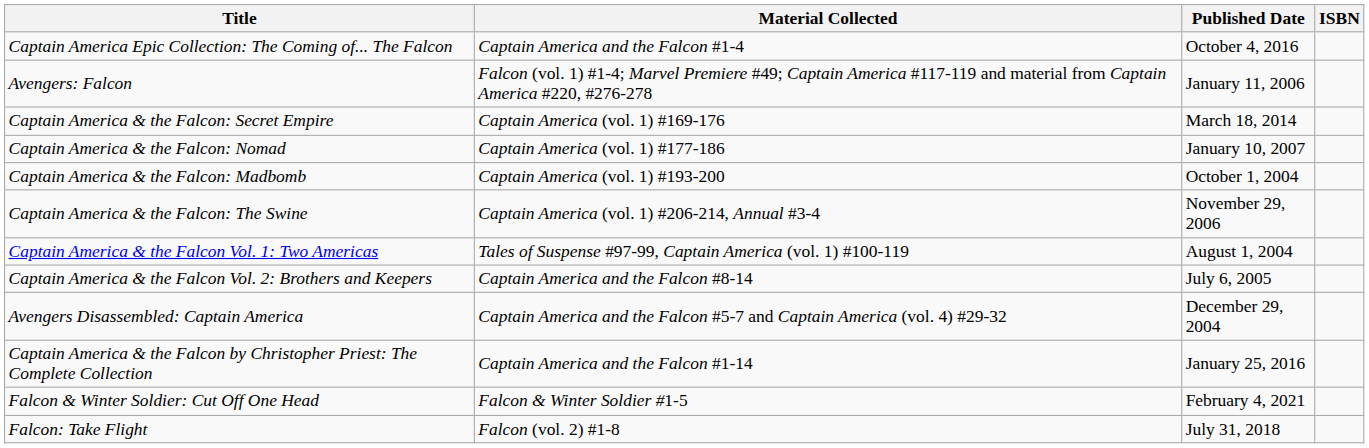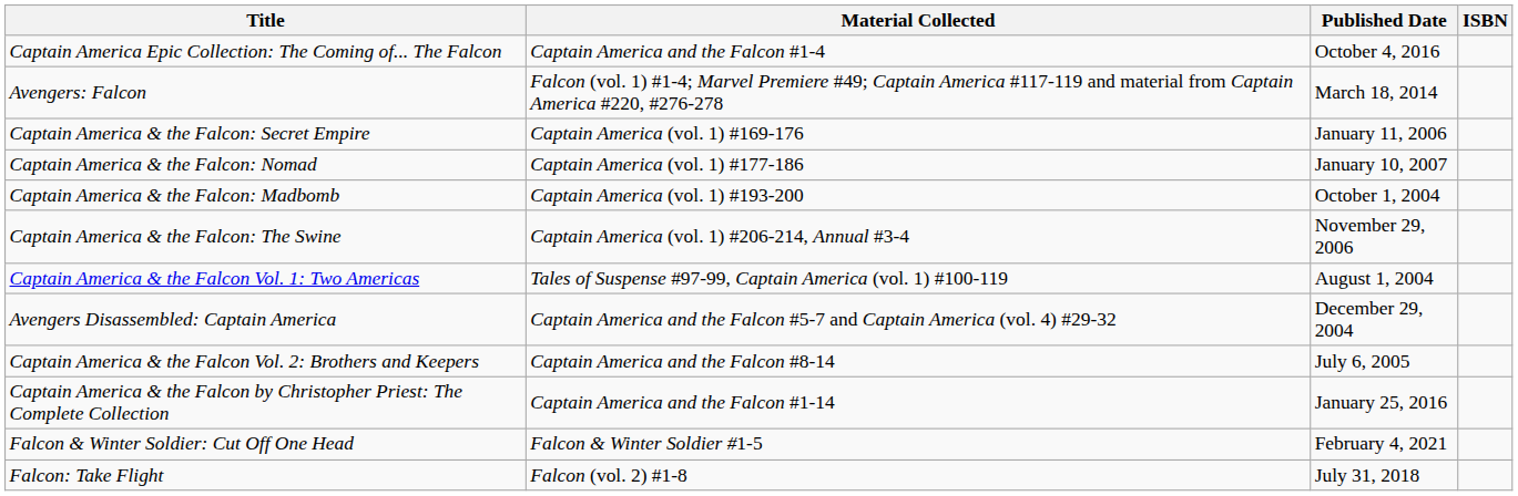Avengers: Falcon | Published Date: January 11, 2006 -> March 18, 2014
Captain America & the Falcon: Secret Empire | Published Date: March 18, 2014 -> January 11, 2006
rows swapped: Avengers Disassembled: Captain America <-> Captain America & the Falcon Vol. 2: Brothers and Keepers
